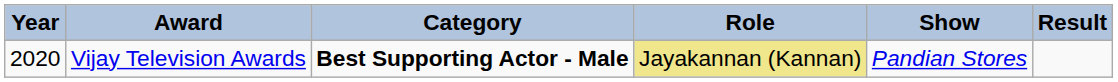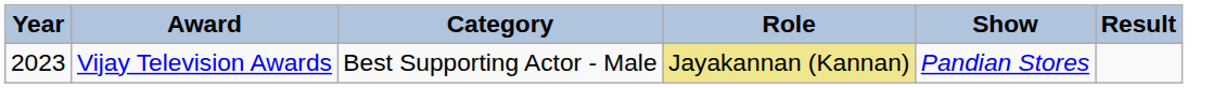Vijay Television Awards | Year: 2020 -> 2023
Vijay Television Awards | Category: bold -> normal
